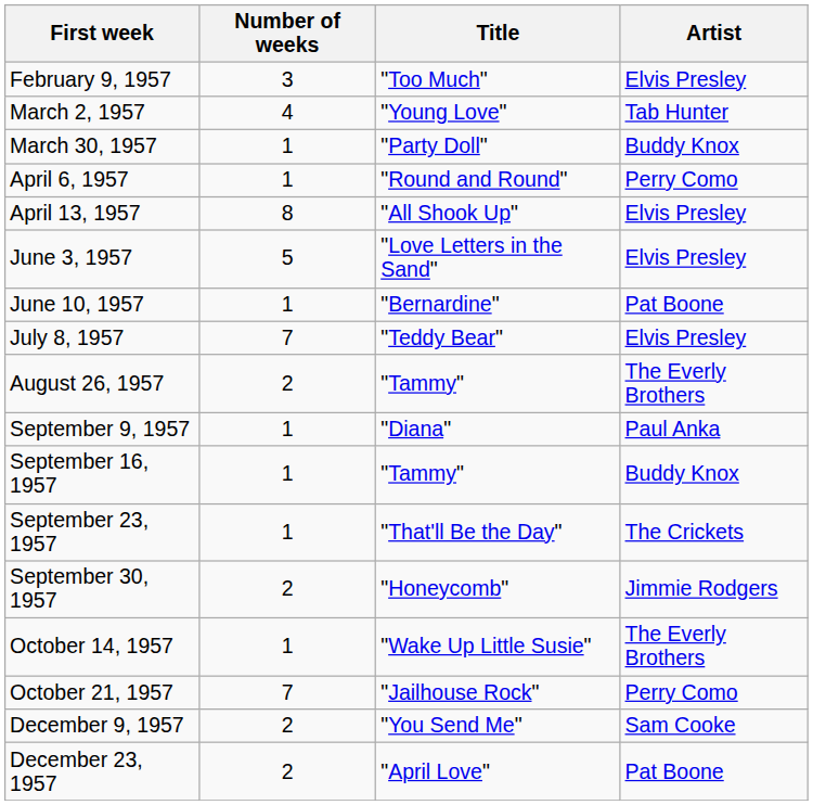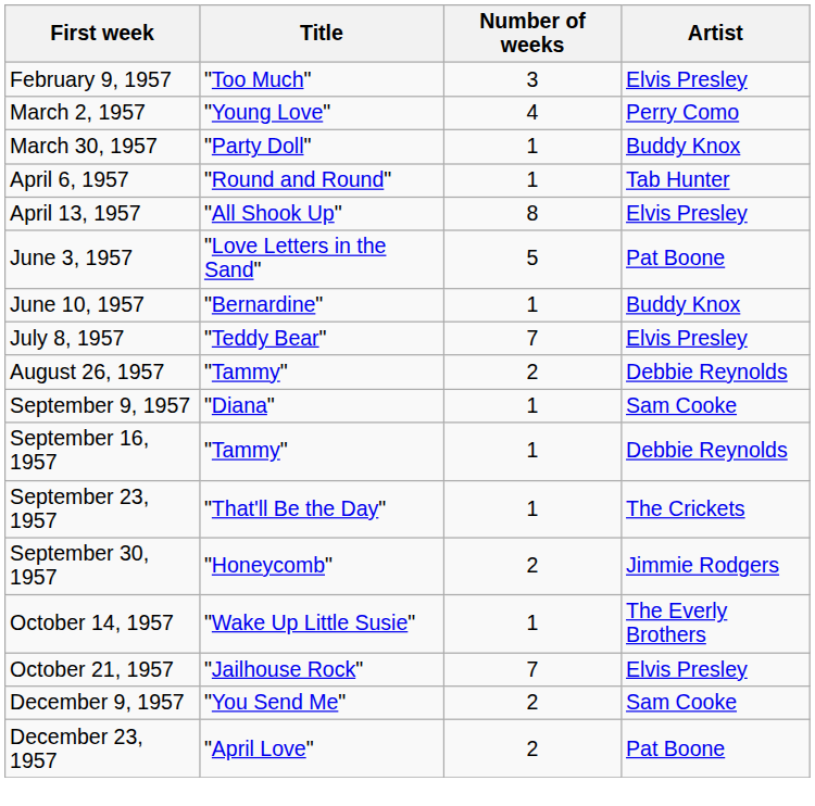columns swapped: Number of weeks <-> Title
March 2, 1957 | Artist: Tab Hunter -> Perry Como
April 6, 1957 | Artist: Perry Como -> Tab Hunter
June 3, 1957 | Artist: Elvis Presley -> Pat Boone
June 10, 1957 | Artist: Pat Boone -> Buddy Knox
August 26, 1957 | Artist: The Everly Brothers -> Debbie Reynolds
September 9, 1957 | Artist: Paul Anka -> Sam Cooke
September 16, 1957 | Artist: Buddy Knox -> Debbie Reynolds
October 21, 1957 | Artist: Perry Como -> Elvis Presley
